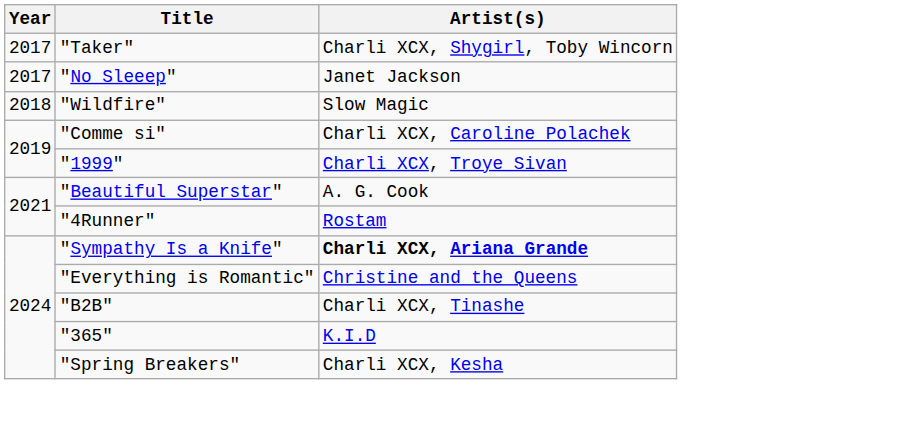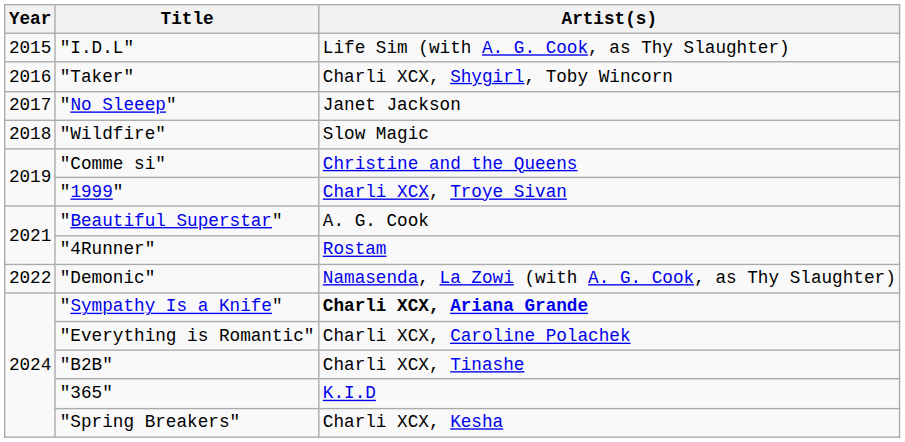+ row: 2015 | "I.D.L" | Life Sim (with A. G. Cook, as Thy Slaughter)
"Taker" | Year: 2017 -> 2016
"Comme si" | Artist(s): Charli XCX, Caroline Polachek -> Christine and the Queens
+ row: 2022 | "Demonic" | Namasenda, La Zowi (with A. G. Cook, as Thy Slaughter)
"Everything is Romantic" | Artist(s): Christine and the Queens -> Charli XCX, Caroline Polachek
